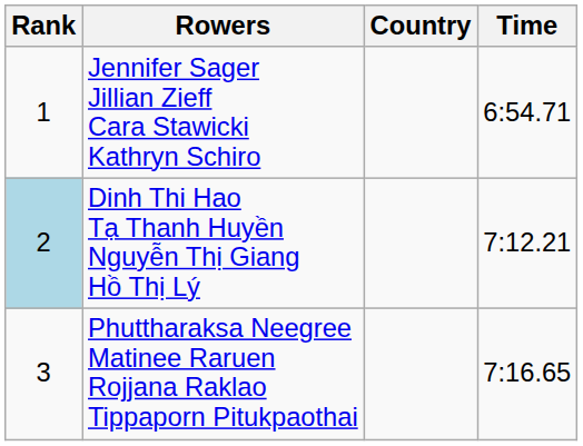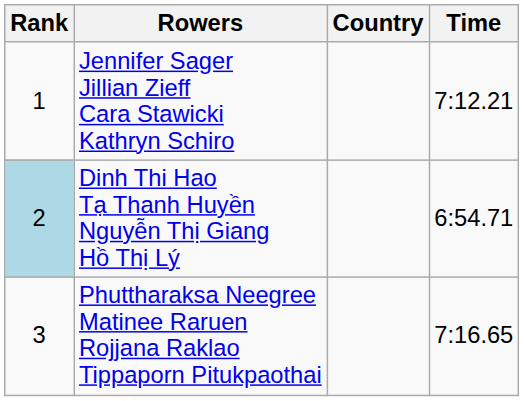Jennifer Sager Jillian Zieff Cara Stawicki Kathryn Schiro | Time: 6:54.71 -> 7:12.21
Dinh Thi Hao Tạ Thanh Huyền Nguyễn Thị Giang Hồ Thị Lý | Time: 7:12.21 -> 6:54.71
